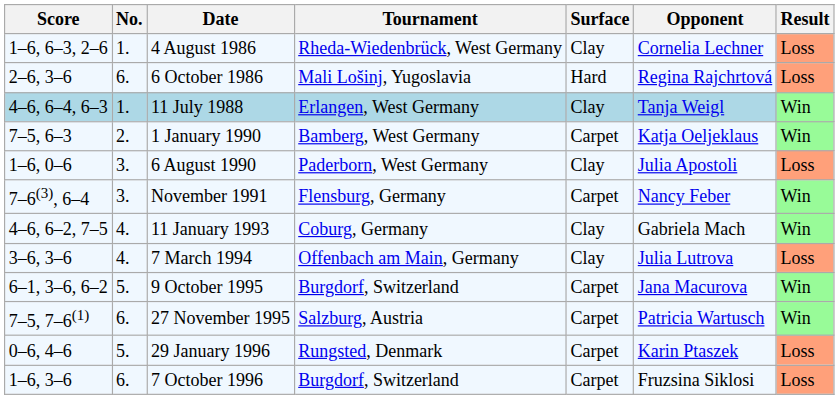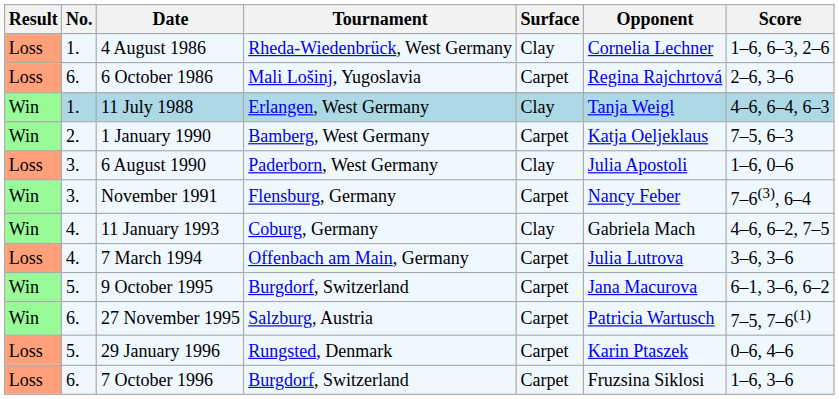columns swapped: Result <-> Score
6 October 1986 | Surface: Hard -> Carpet
7 March 1994 | Surface: Clay -> Carpet
